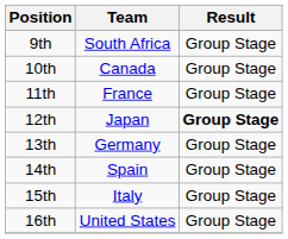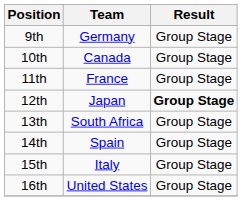9th | Team: South Africa -> Germany
13th | Team: Germany -> South Africa
